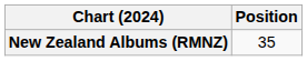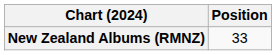New Zealand Albums (RMNZ) | Position: 35 -> 33
